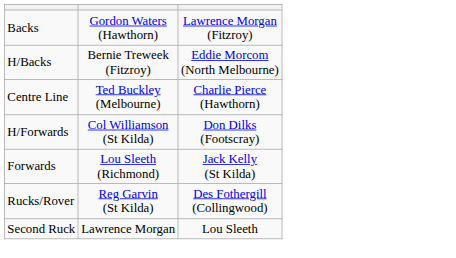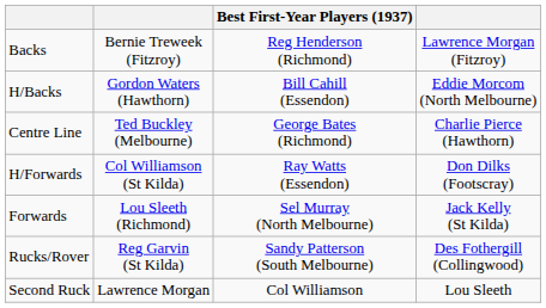+ column: Best First-Year Players (1937) | Reg Henderson (Richmond) | Bill Cahill (Essendon) | George Bates (Richmond) | Ray Watts (Essendon) | Sel Murray (North Melbourne) | Sandy Patterson (South Melbourne) | Col Williamson
Backs | column 2: Gordon Waters (Hawthorn) -> Bernie Treweek (Fitzroy)
H/Backs | column 2: Bernie Treweek (Fitzroy) -> Gordon Waters (Hawthorn)
